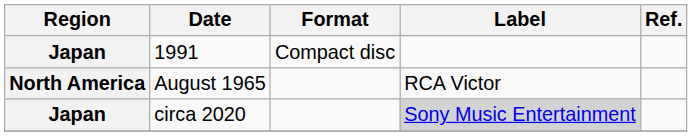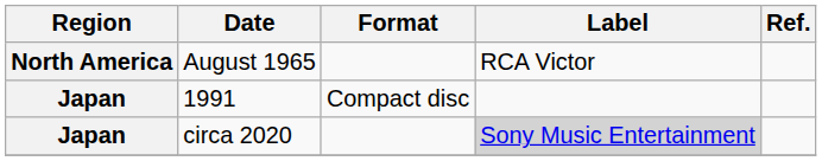rows swapped: August 1965 <-> 1991
